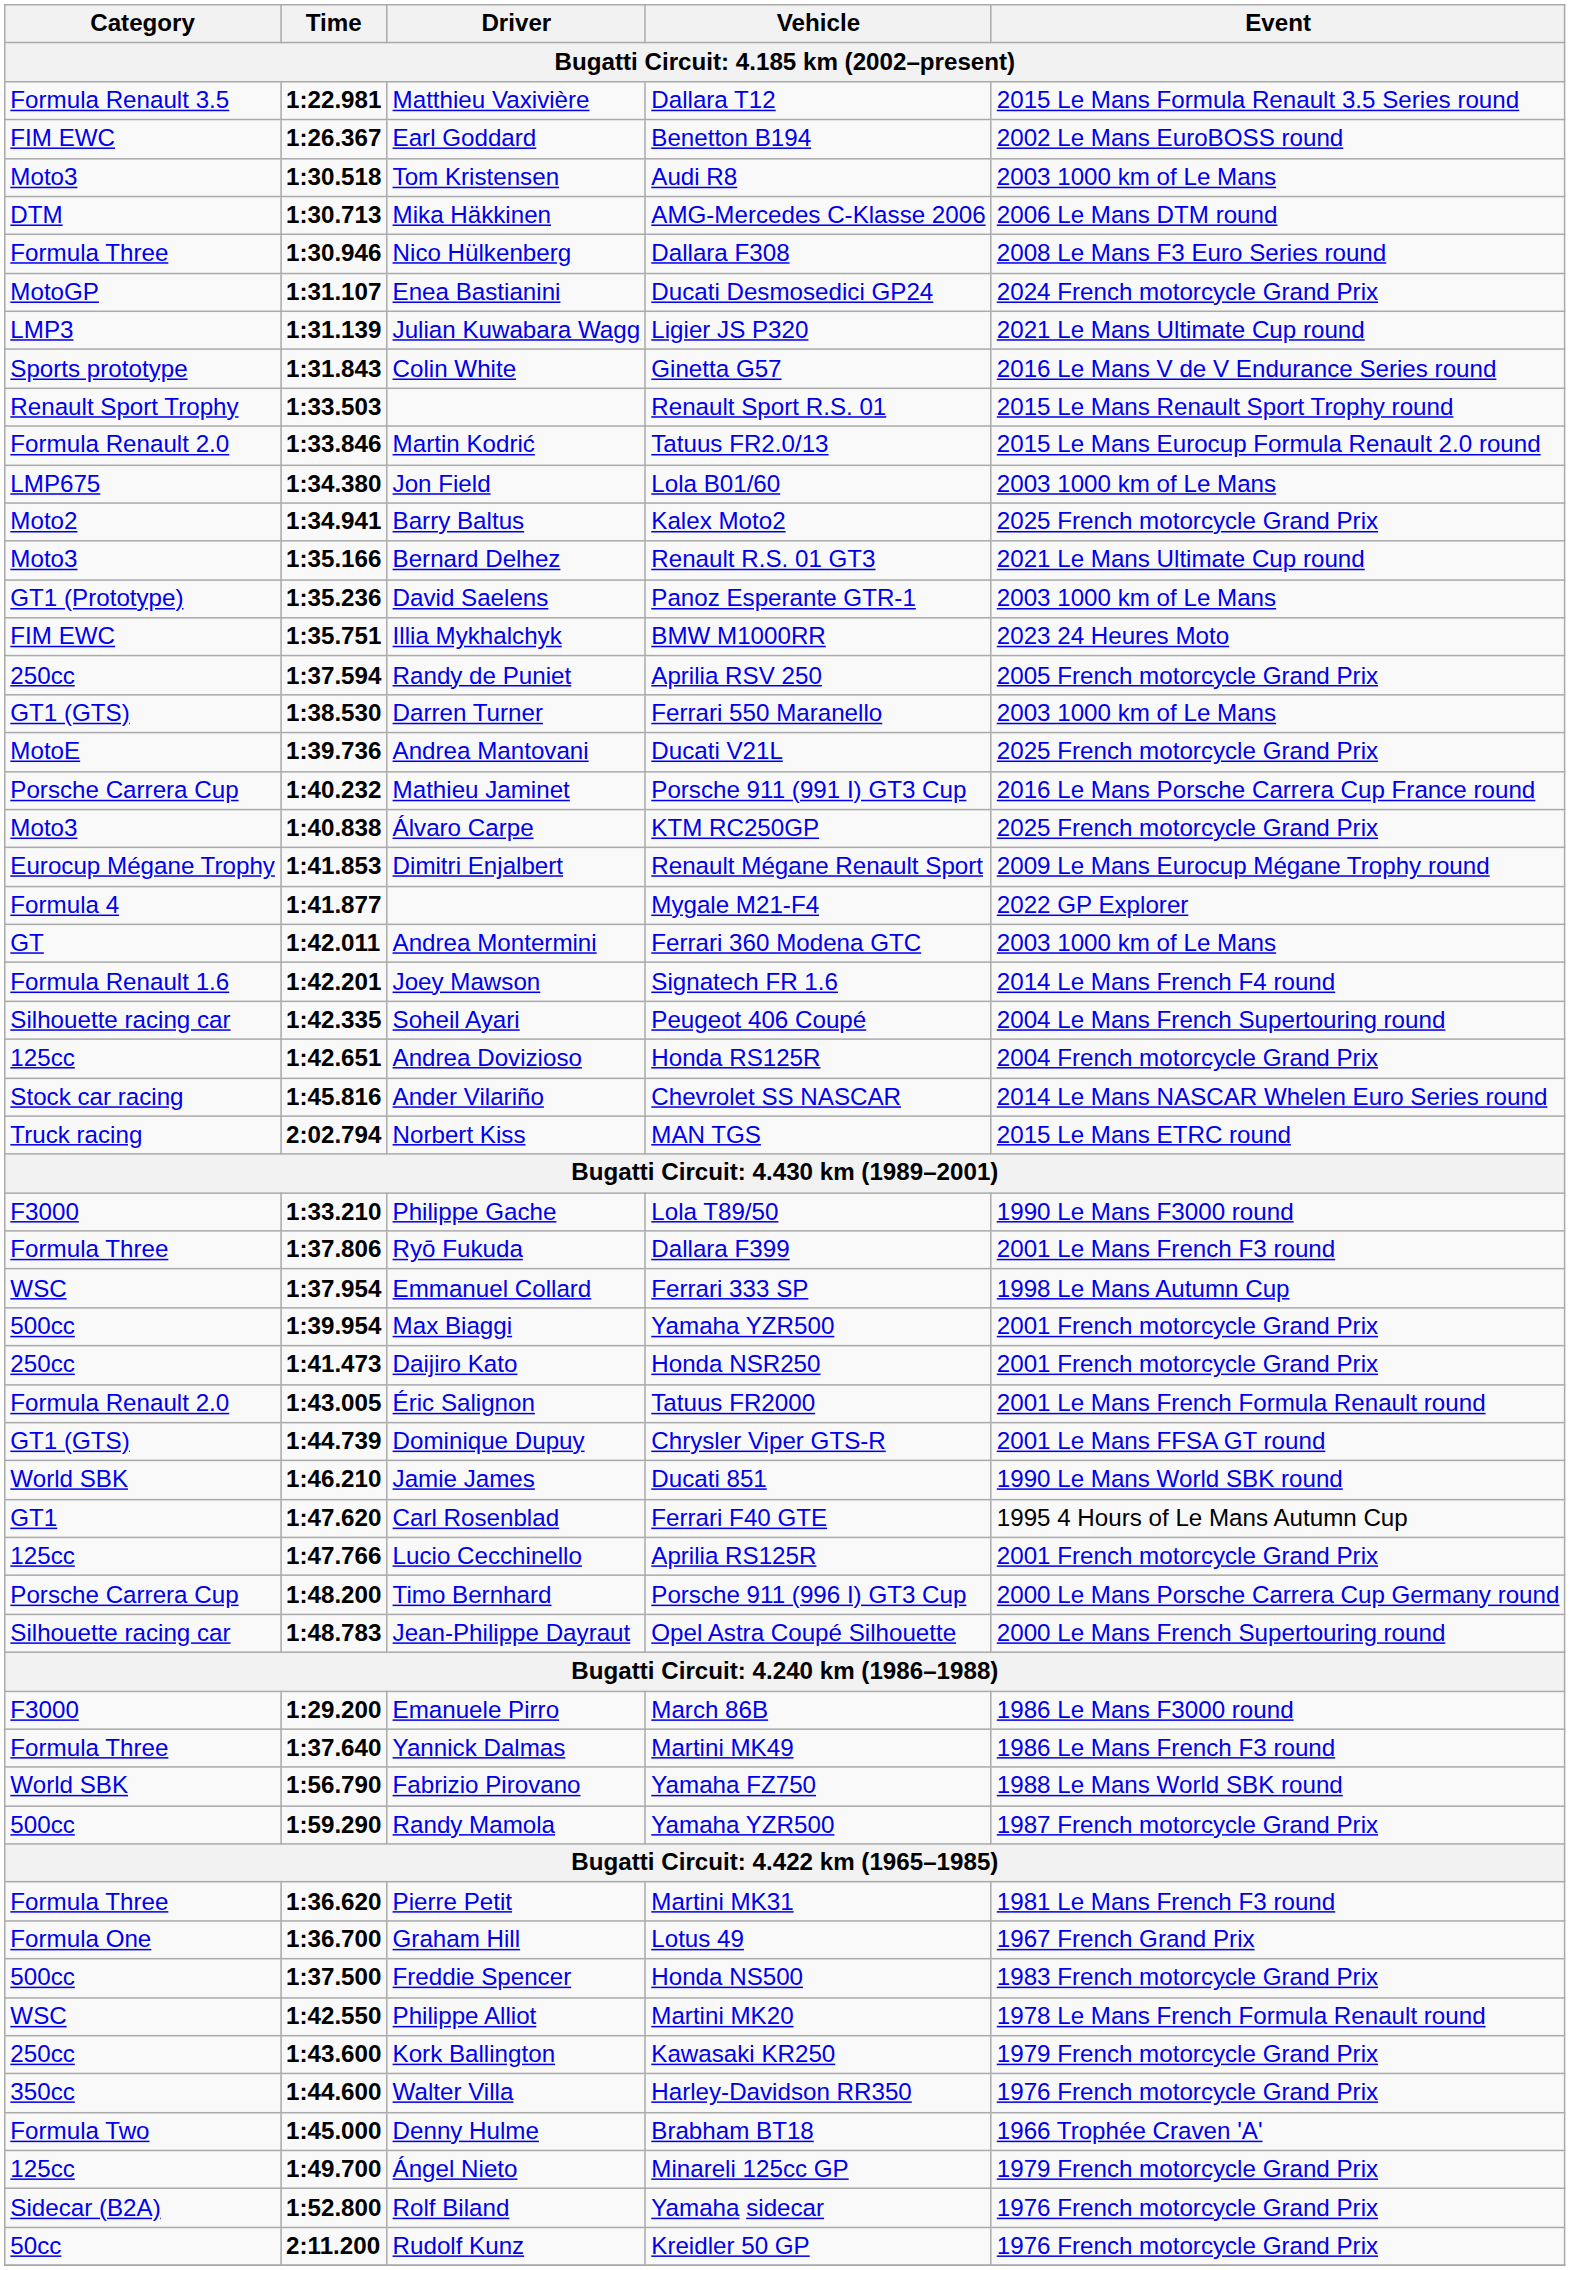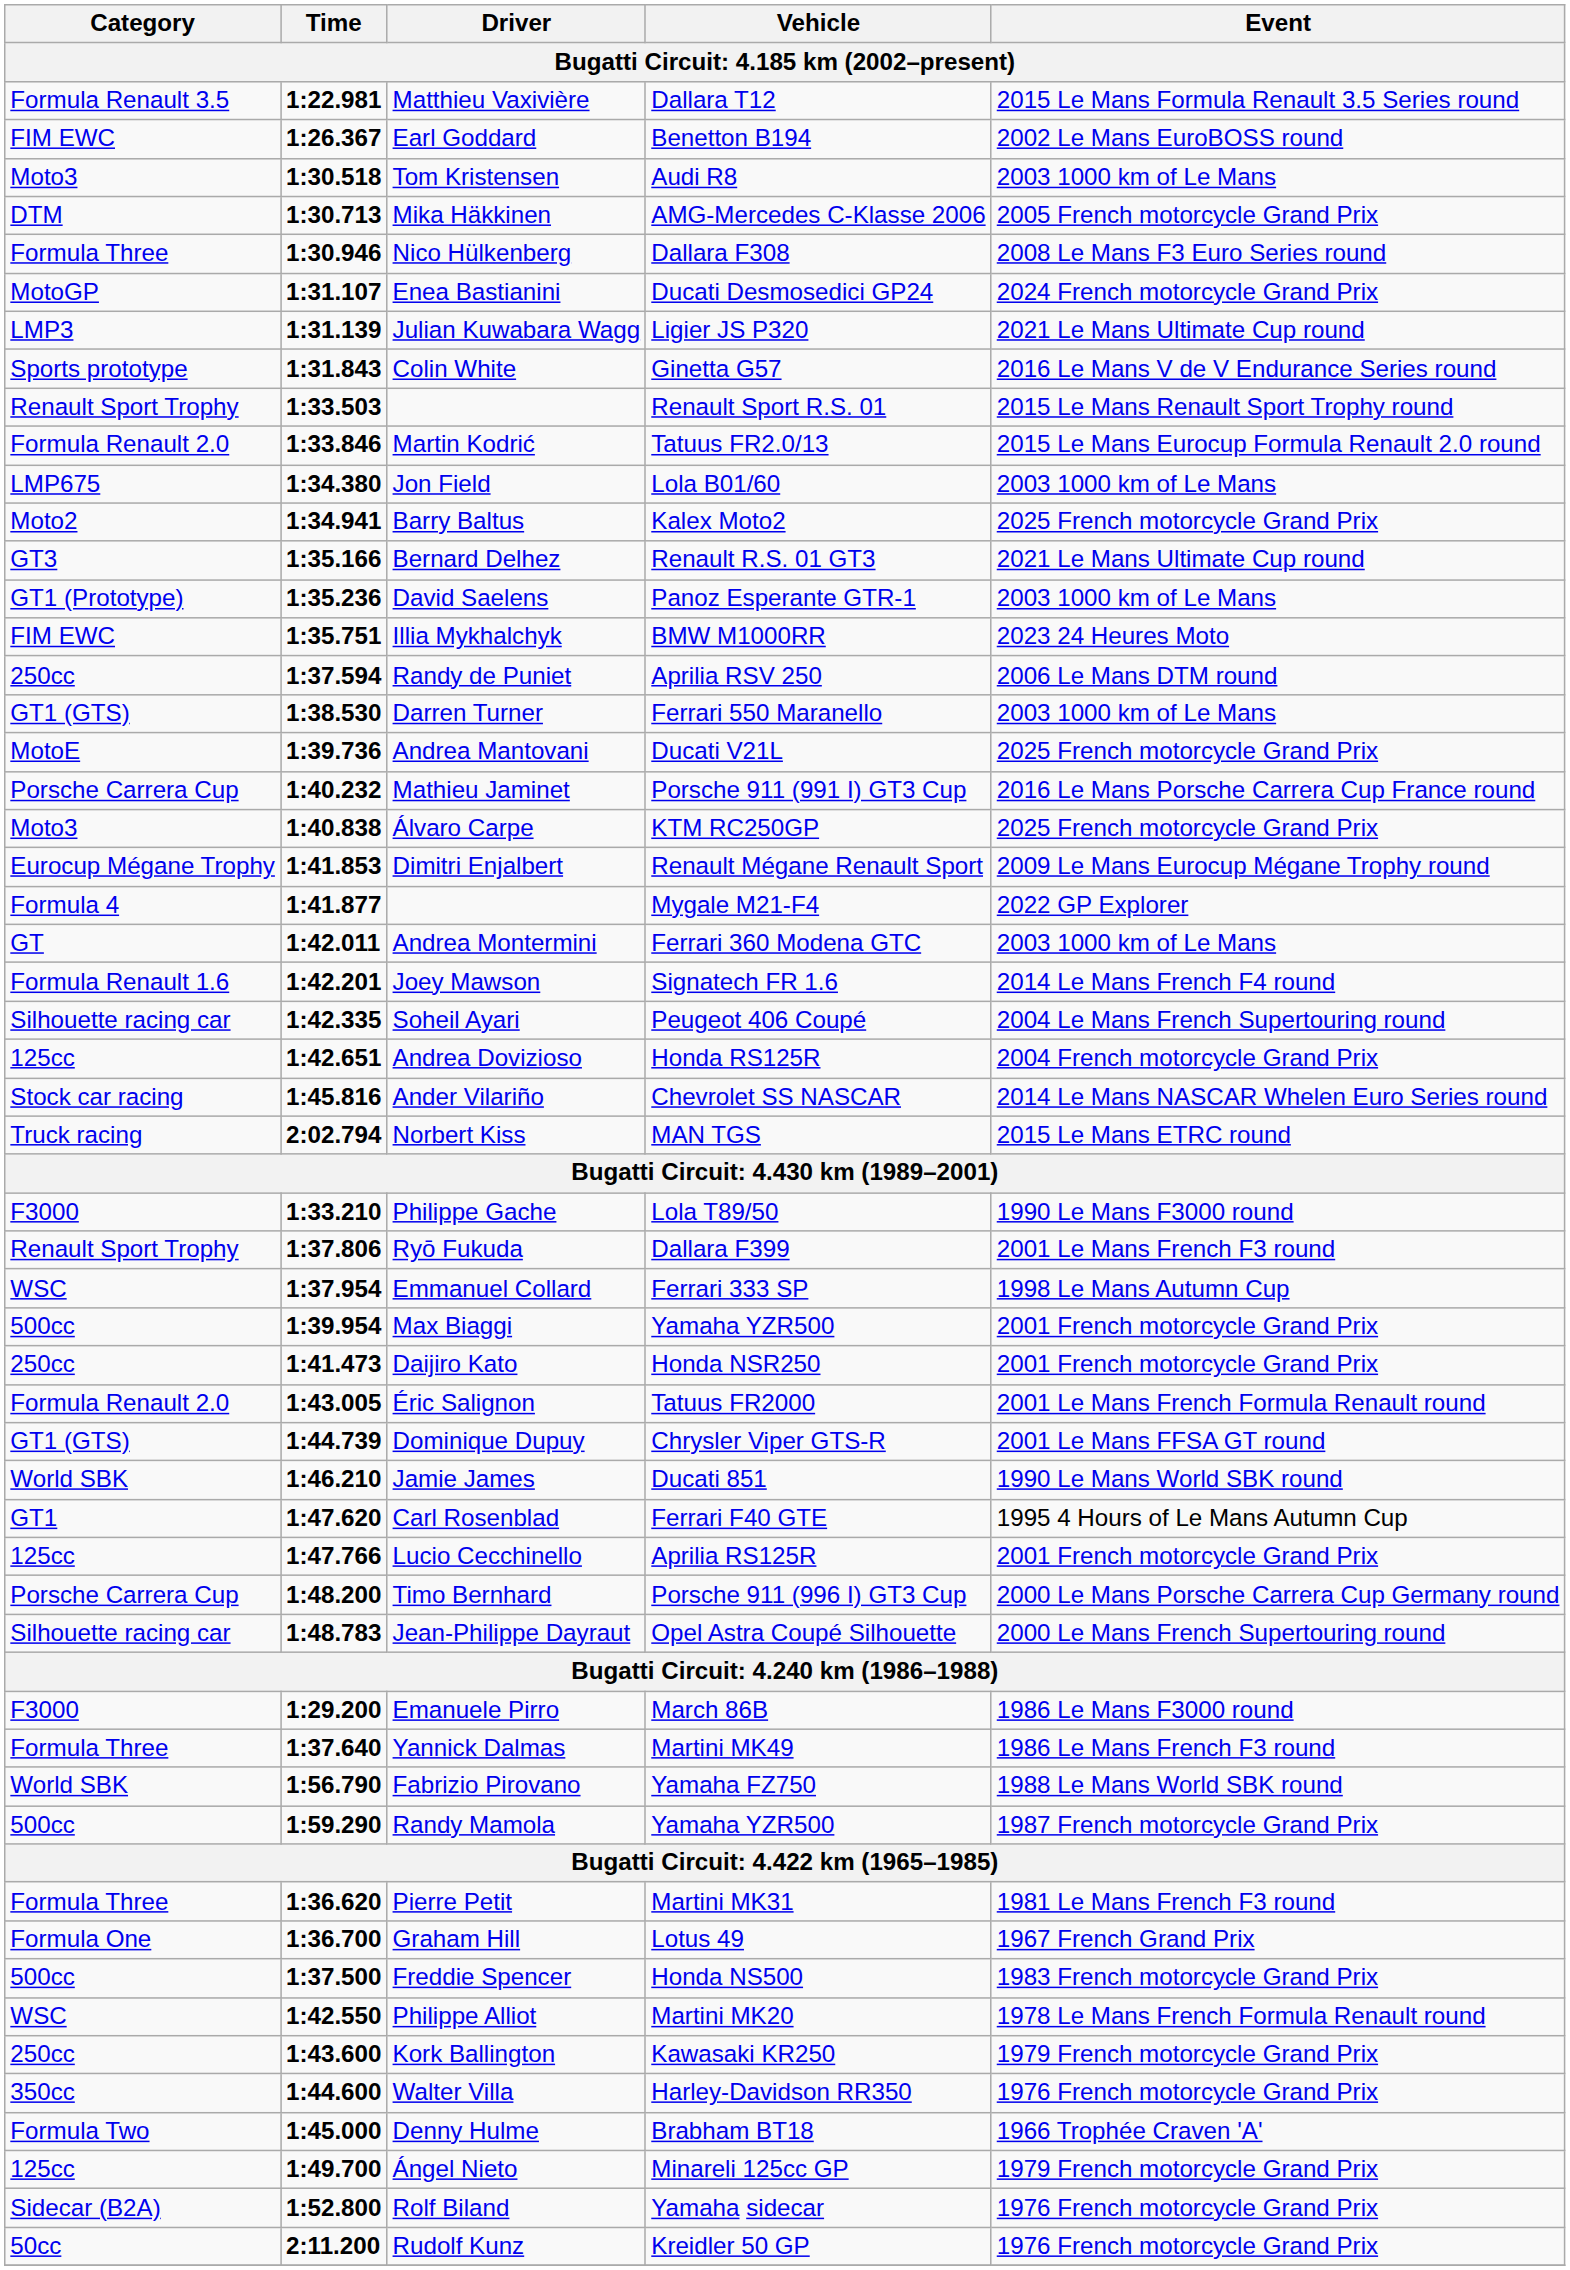Mika Häkkinen | Event: 2006 Le Mans DTM round -> 2005 French motorcycle Grand Prix
Bernard Delhez | Category: Moto3 -> GT3
Randy de Puniet | Event: 2005 French motorcycle Grand Prix -> 2006 Le Mans DTM round
Ryō Fukuda | Category: Formula Three -> Renault Sport Trophy
